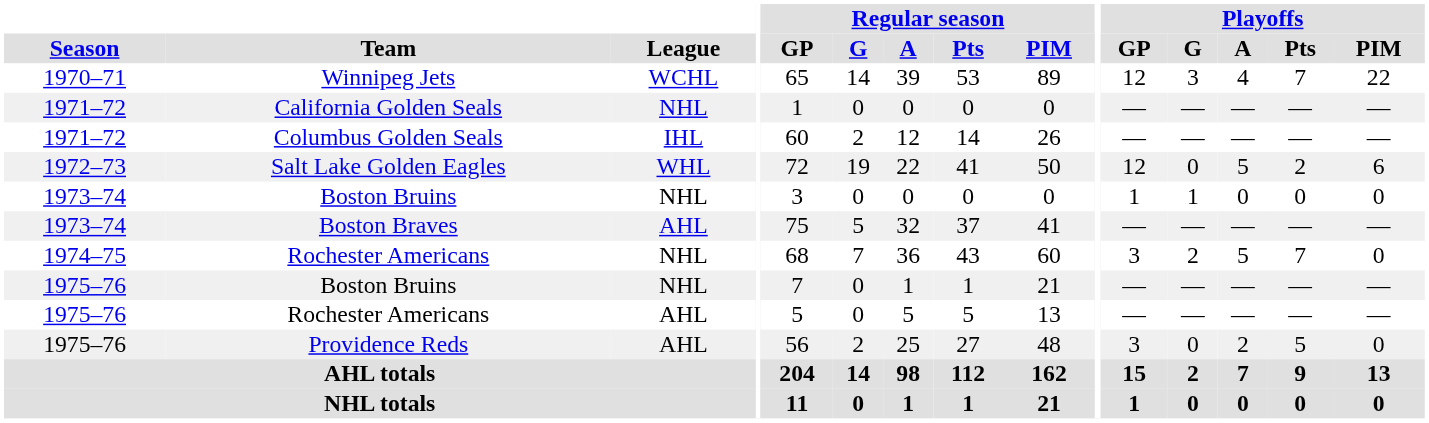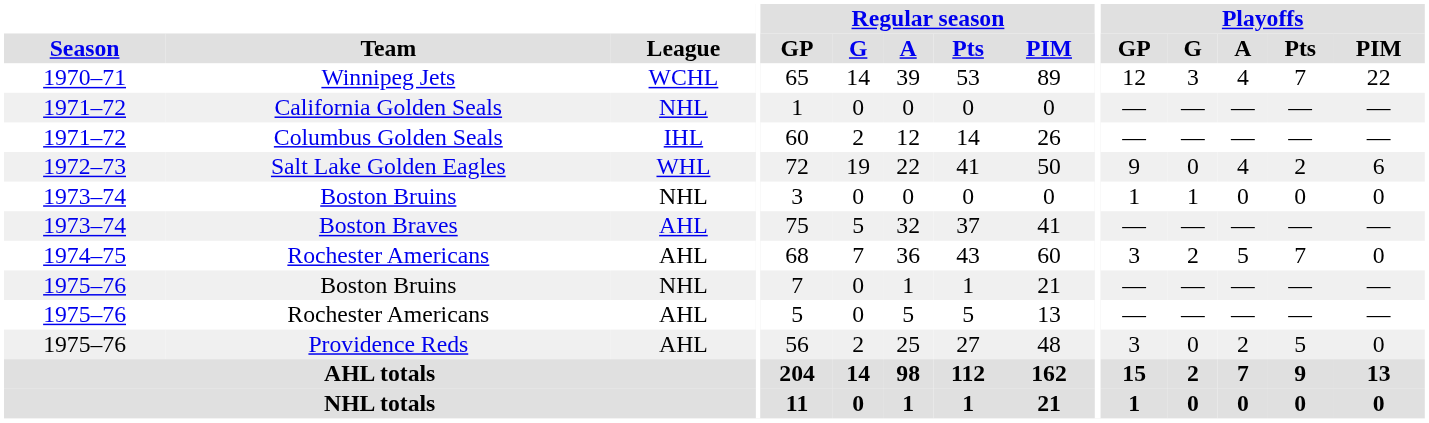Salt Lake Golden Eagles | Playoffs / GP: 12 -> 9
Salt Lake Golden Eagles | Playoffs / A: 5 -> 4
1974–75 / Rochester Americans | League: NHL -> AHL
